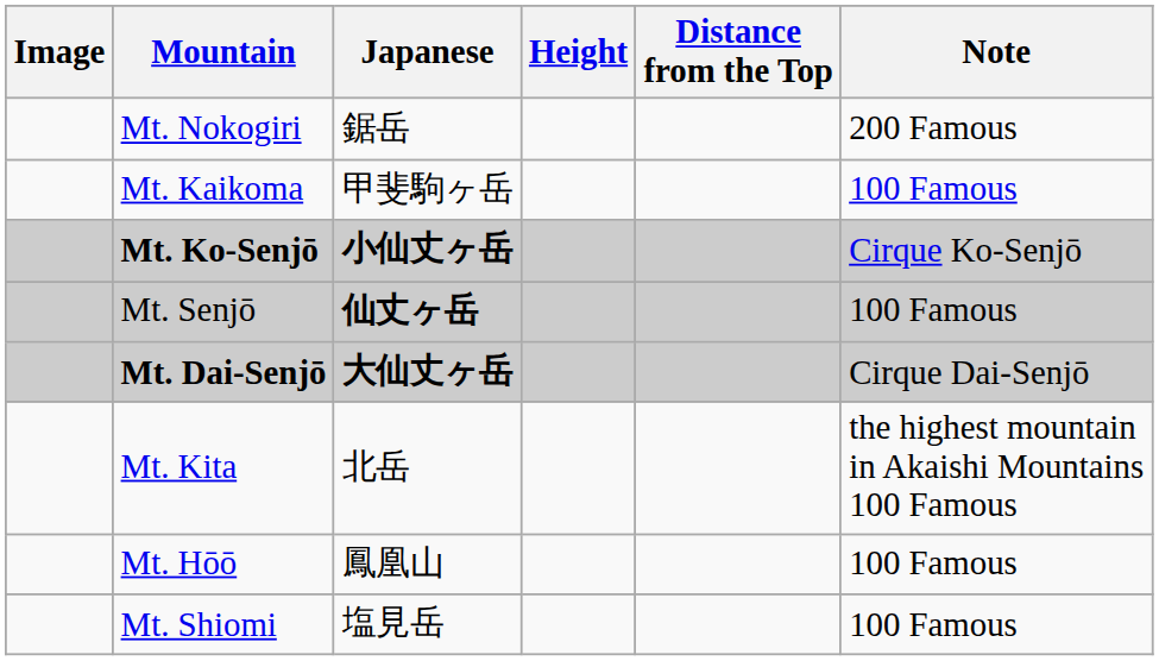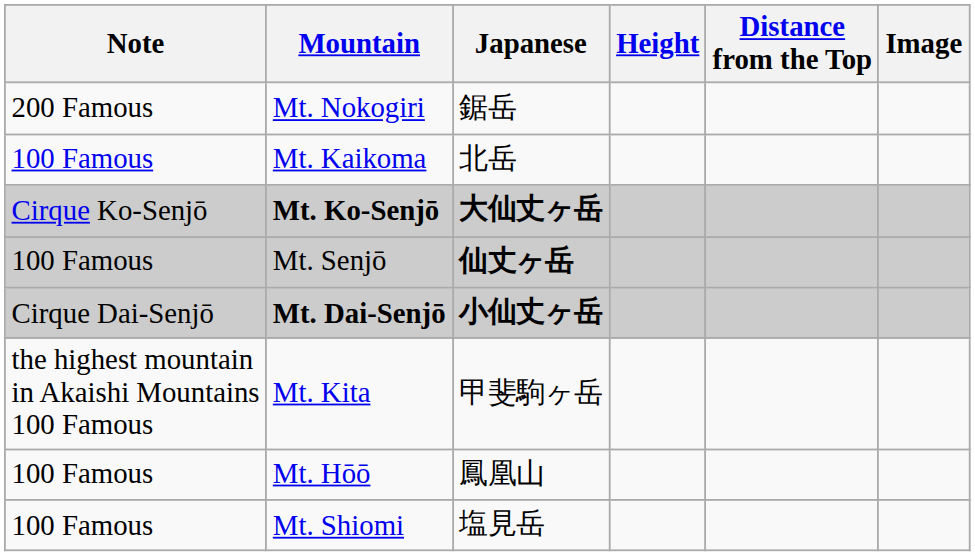columns swapped: Image <-> Note
Mt. Kaikoma | Japanese: 甲斐駒ヶ岳 -> 北岳
Mt. Ko-Senjō | Japanese: 小仙丈ヶ岳 -> 大仙丈ヶ岳
Mt. Dai-Senjō | Japanese: 大仙丈ヶ岳 -> 小仙丈ヶ岳
Mt. Kita | Japanese: 北岳 -> 甲斐駒ヶ岳
